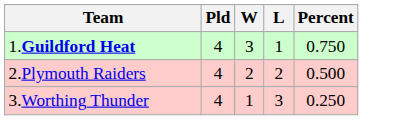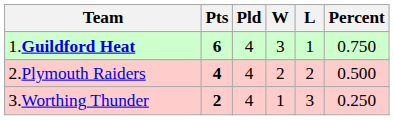+ column: Pts | 6 | 4 | 2
